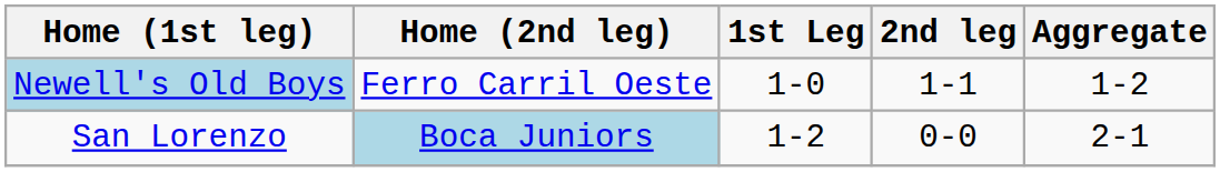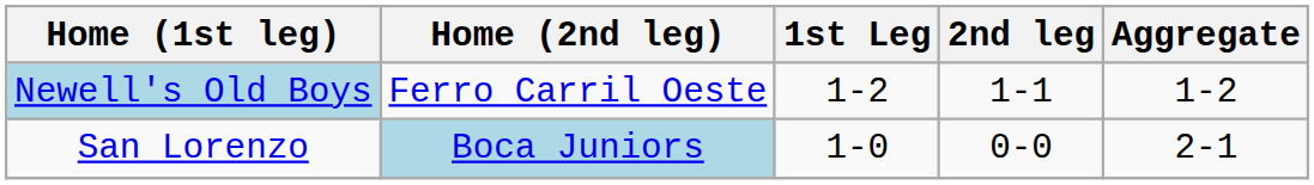Newell's Old Boys | 1st Leg: 1-0 -> 1-2
San Lorenzo | 1st Leg: 1-2 -> 1-0
